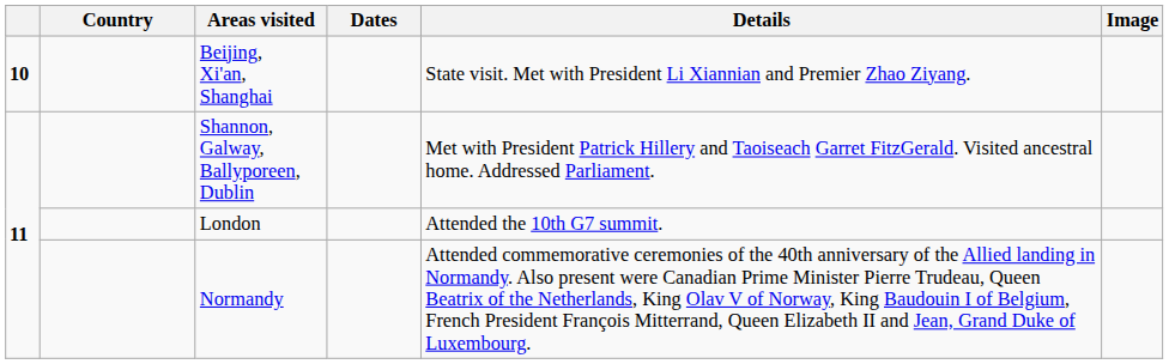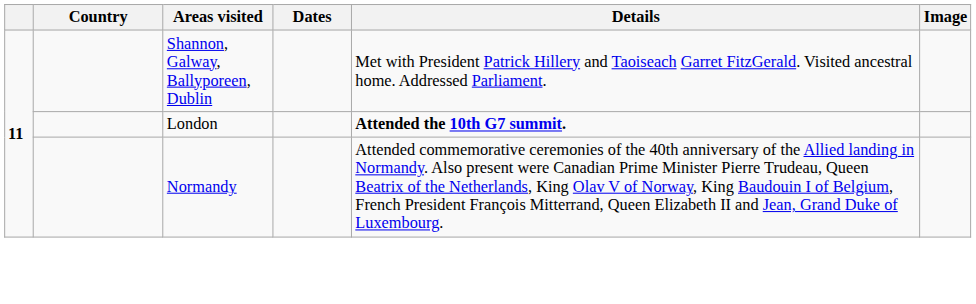- row: 10 | Beijing, Xi'an, Shanghai | State visit. Met with President Li Xiannian and Premier Zhao Ziyang.
London | Details: normal -> bold
